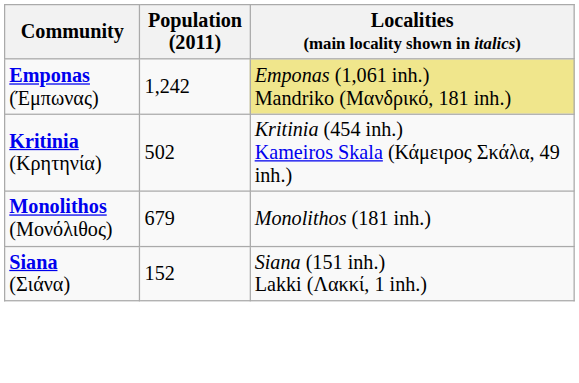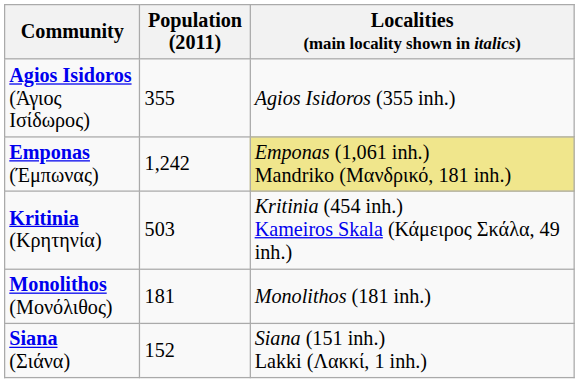+ row: Agios Isidoros (Άγιος Ισίδωρος) | 355 | Agios Isidoros (355 inh.)
Kritinia (Κρητηνία) | Population (2011): 502 -> 503
Monolithos (Μονόλιθος) | Population (2011): 679 -> 181
